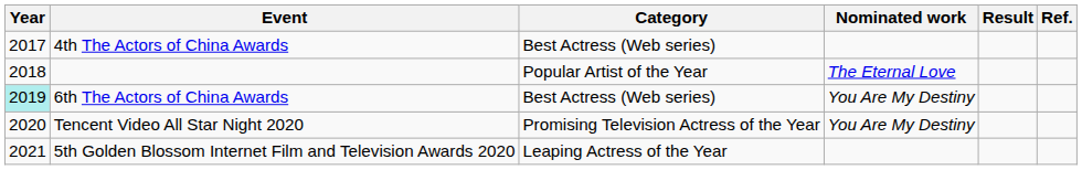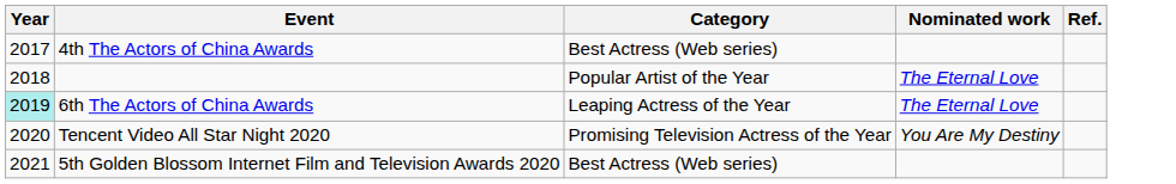- column: Result
6th The Actors of China Awards | Category: Best Actress (Web series) -> Leaping Actress of the Year
6th The Actors of China Awards | Nominated work: You Are My Destiny -> The Eternal Love
5th Golden Blossom Internet Film and Television Awards 2020 | Category: Leaping Actress of the Year -> Best Actress (Web series)
